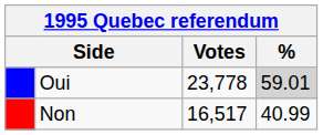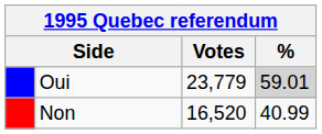Oui | Votes: 23,778 -> 23,779
Non | Votes: 16,517 -> 16,520
